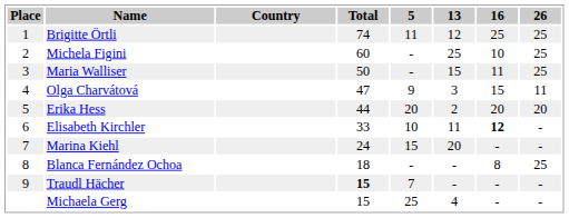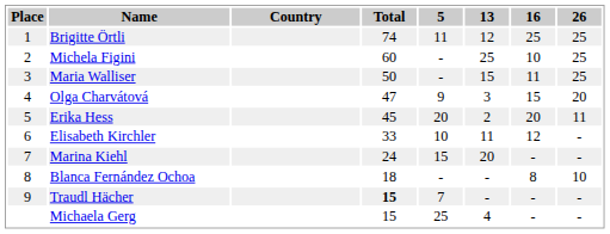Olga Charvátová | 26: 11 -> 20
Erika Hess | Total: 44 -> 45
Erika Hess | 26: 20 -> 11
Elisabeth Kirchler | 16: bold -> normal
Blanca Fernández Ochoa | 26: 25 -> 10
